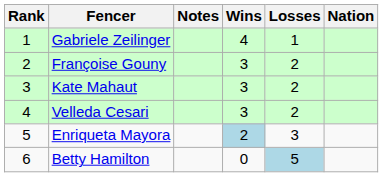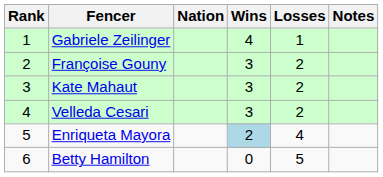columns swapped: Nation <-> Notes
Enriqueta Mayora | Losses: 3 -> 4
Betty Hamilton | Losses: lightblue background -> no background
